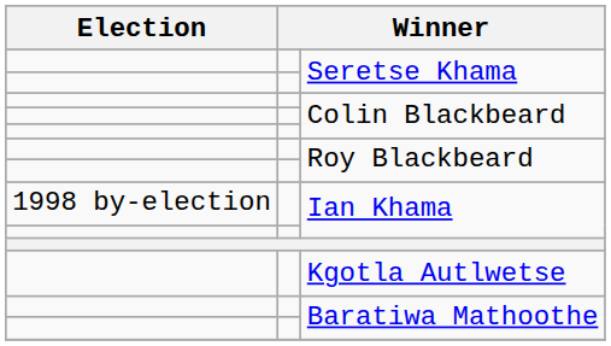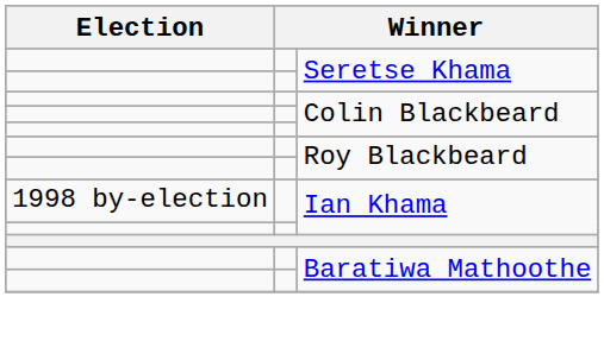- row: Kgotla Autlwetse
